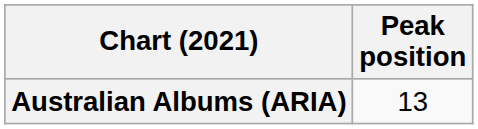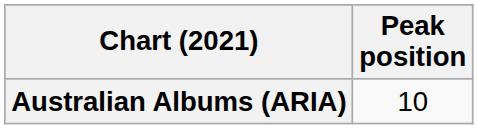Australian Albums (ARIA) | Peak position: 13 -> 10
